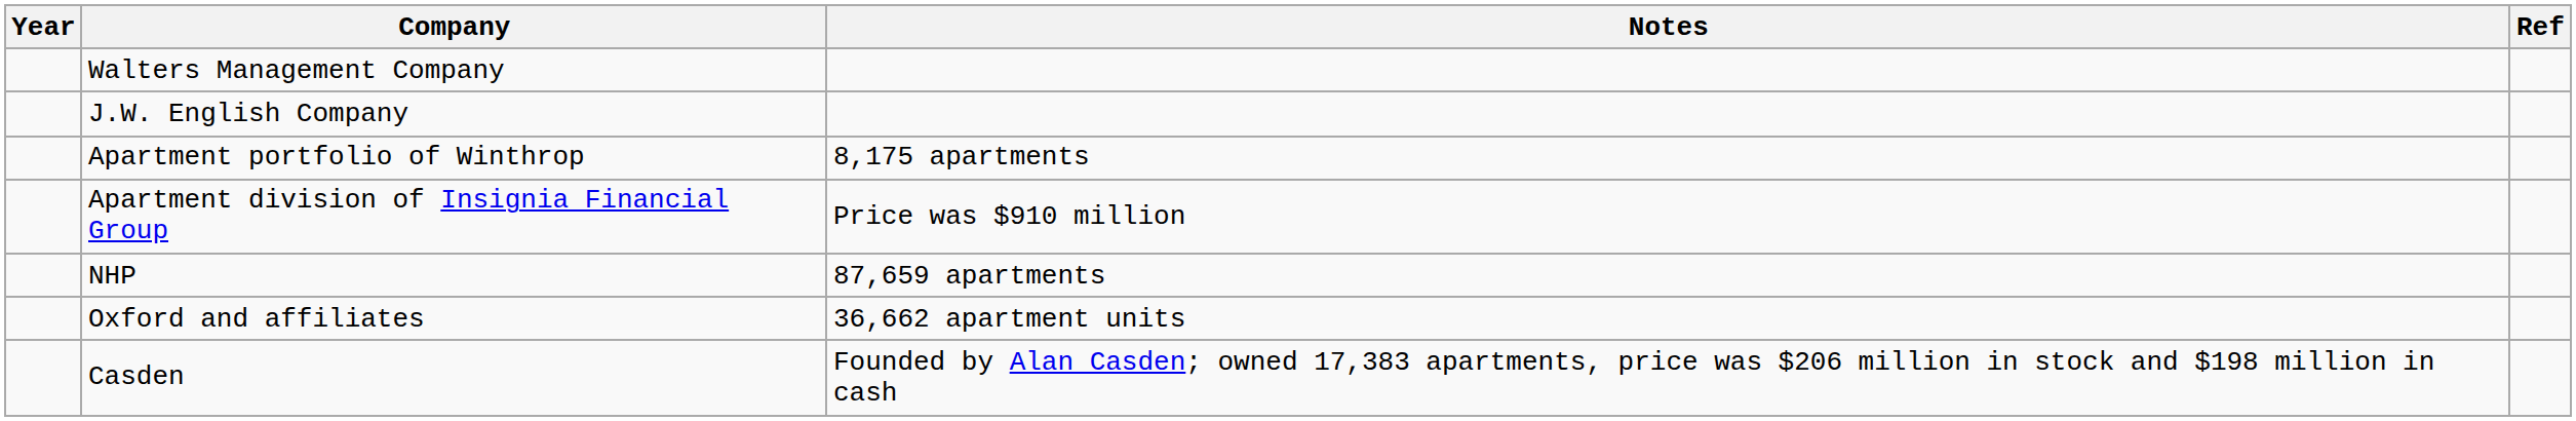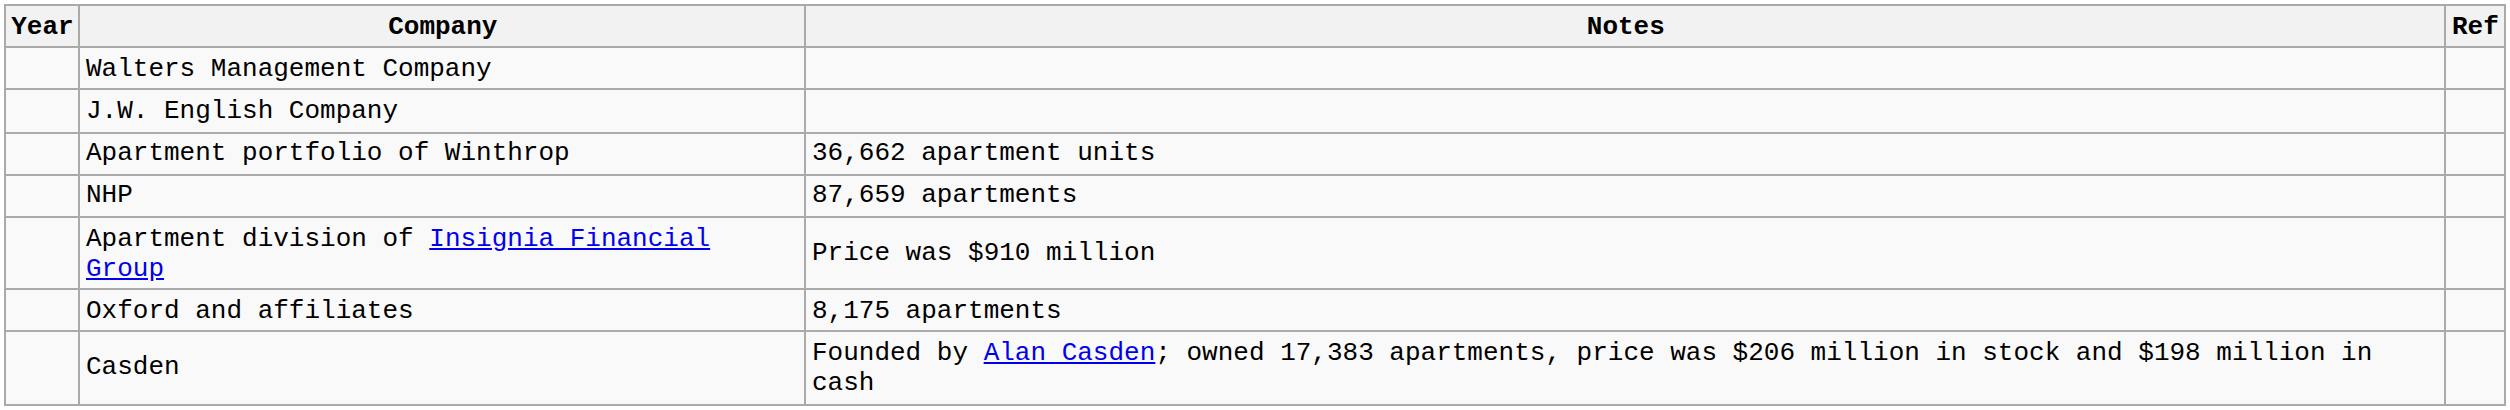Apartment portfolio of Winthrop | Notes: 8,175 apartments -> 36,662 apartment units
rows swapped: NHP <-> Apartment division of Insignia Financial Group
Oxford and affiliates | Notes: 36,662 apartment units -> 8,175 apartments
